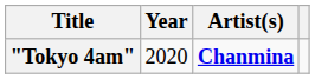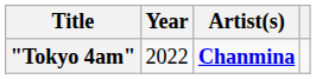"Tokyo 4am" | Year: 2020 -> 2022
